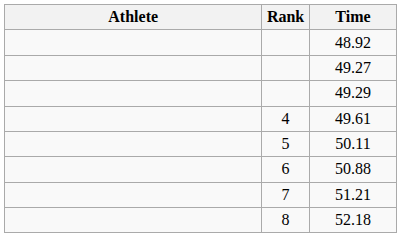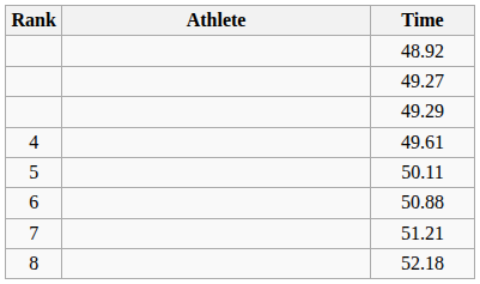columns swapped: Rank <-> Athlete
